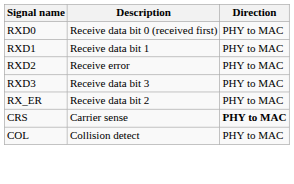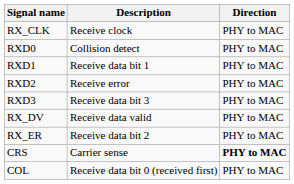+ row: RX_CLK | Receive clock | PHY to MAC
RXD0 | Description: Receive data bit 0 (received first) -> Collision detect
+ row: RX_DV | Receive data valid | PHY to MAC
COL | Description: Collision detect -> Receive data bit 0 (received first)
